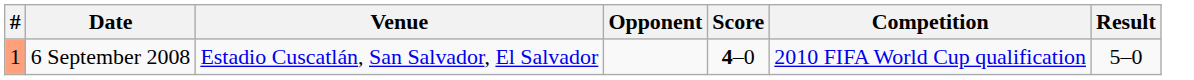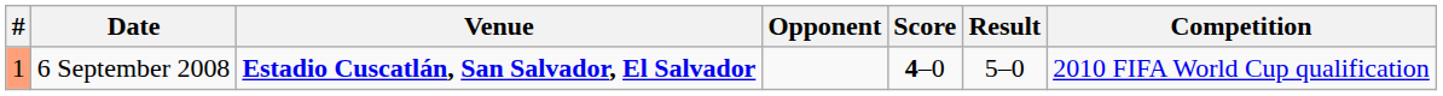columns swapped: Result <-> Competition
6 September 2008 | Venue: normal -> bold
